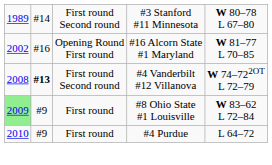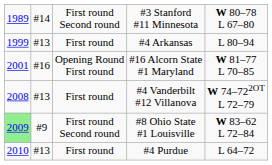+ row: 1999 | #13 | First round | #4 Arkansas | L 80–94
#16 Alcorn State #1 Maryland | column 1: 2002 -> 2001
#4 Vanderbilt #12 Villanova | column 2: bold -> normal
#4 Vanderbilt #12 Villanova | column 3: First round Second round -> First round
#8 Ohio State #1 Louisville | column 3: First round -> First round Second round
#4 Purdue | column 2: #9 -> #13
